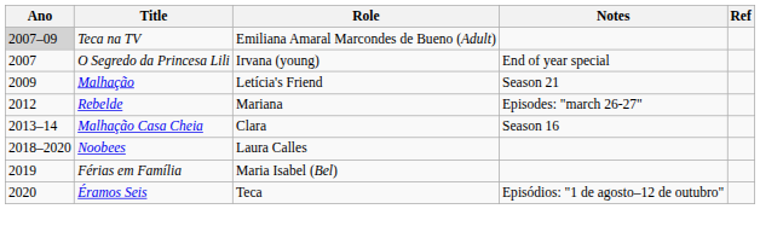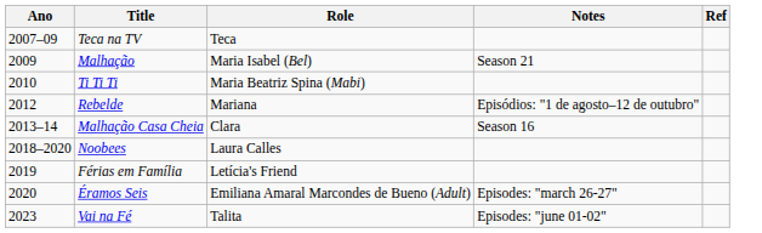Teca na TV | Ano: lightgrey background -> no background
Teca na TV | Role: Emiliana Amaral Marcondes de Bueno (Adult) -> Teca
- row: 2007 | O Segredo da Princesa Lili | Irvana (young) | End of year special
Malhação | Role: Letícia's Friend -> Maria Isabel (Bel)
+ row: 2010 | Ti Ti Ti | Maria Beatriz Spina (Mabi)
Rebelde | Notes: Episodes: "march 26-27" -> Episódios: "1 de agosto–12 de outubro"
Férias em Família | Role: Maria Isabel (Bel) -> Letícia's Friend
Éramos Seis | Role: Teca -> Emiliana Amaral Marcondes de Bueno (Adult)
Éramos Seis | Notes: Episódios: "1 de agosto–12 de outubro" -> Episodes: "march 26-27"
+ row: 2023 | Vai na Fé | Talita | Episodes: "june 01-02"
